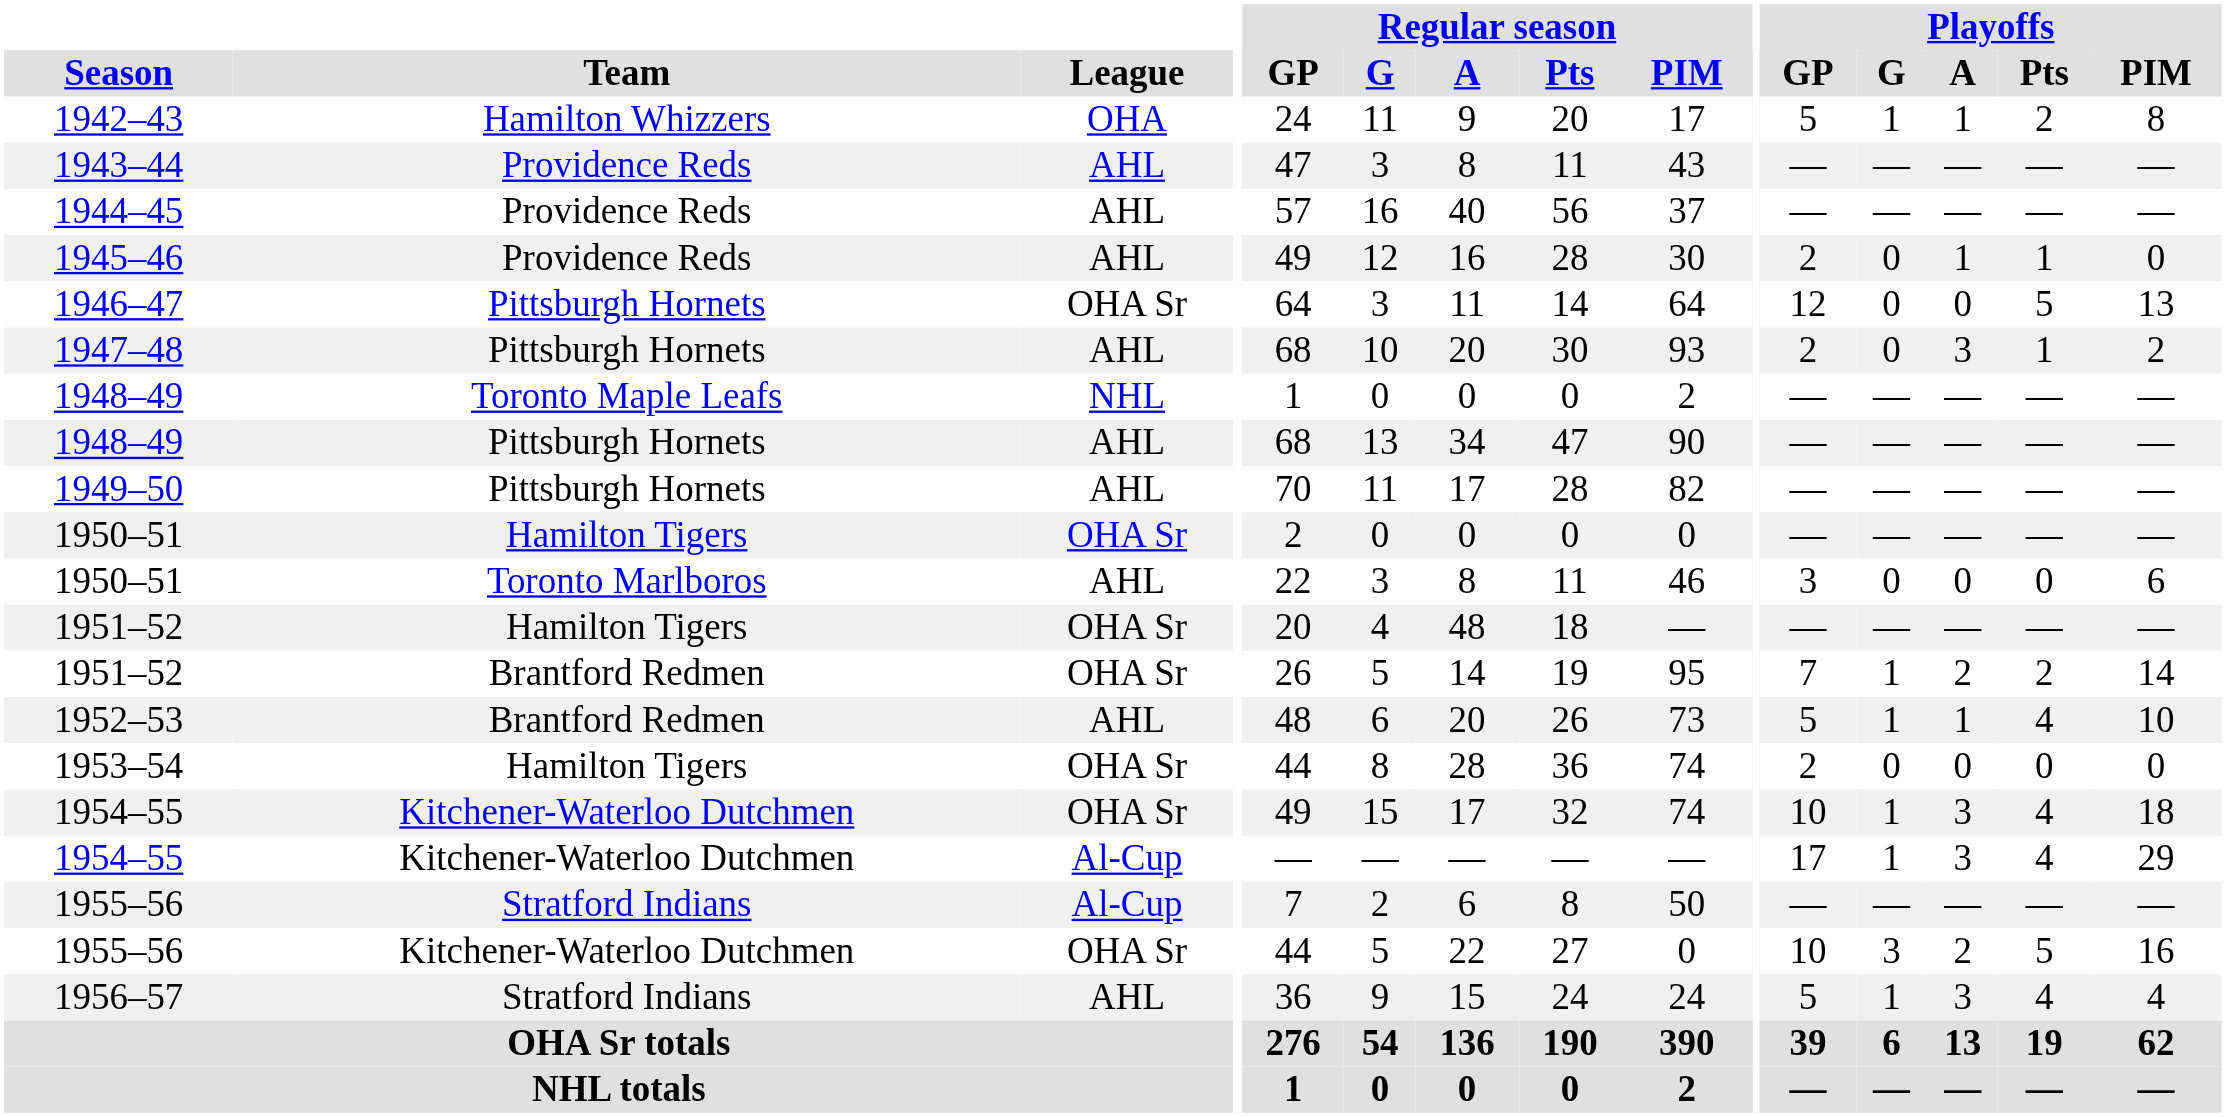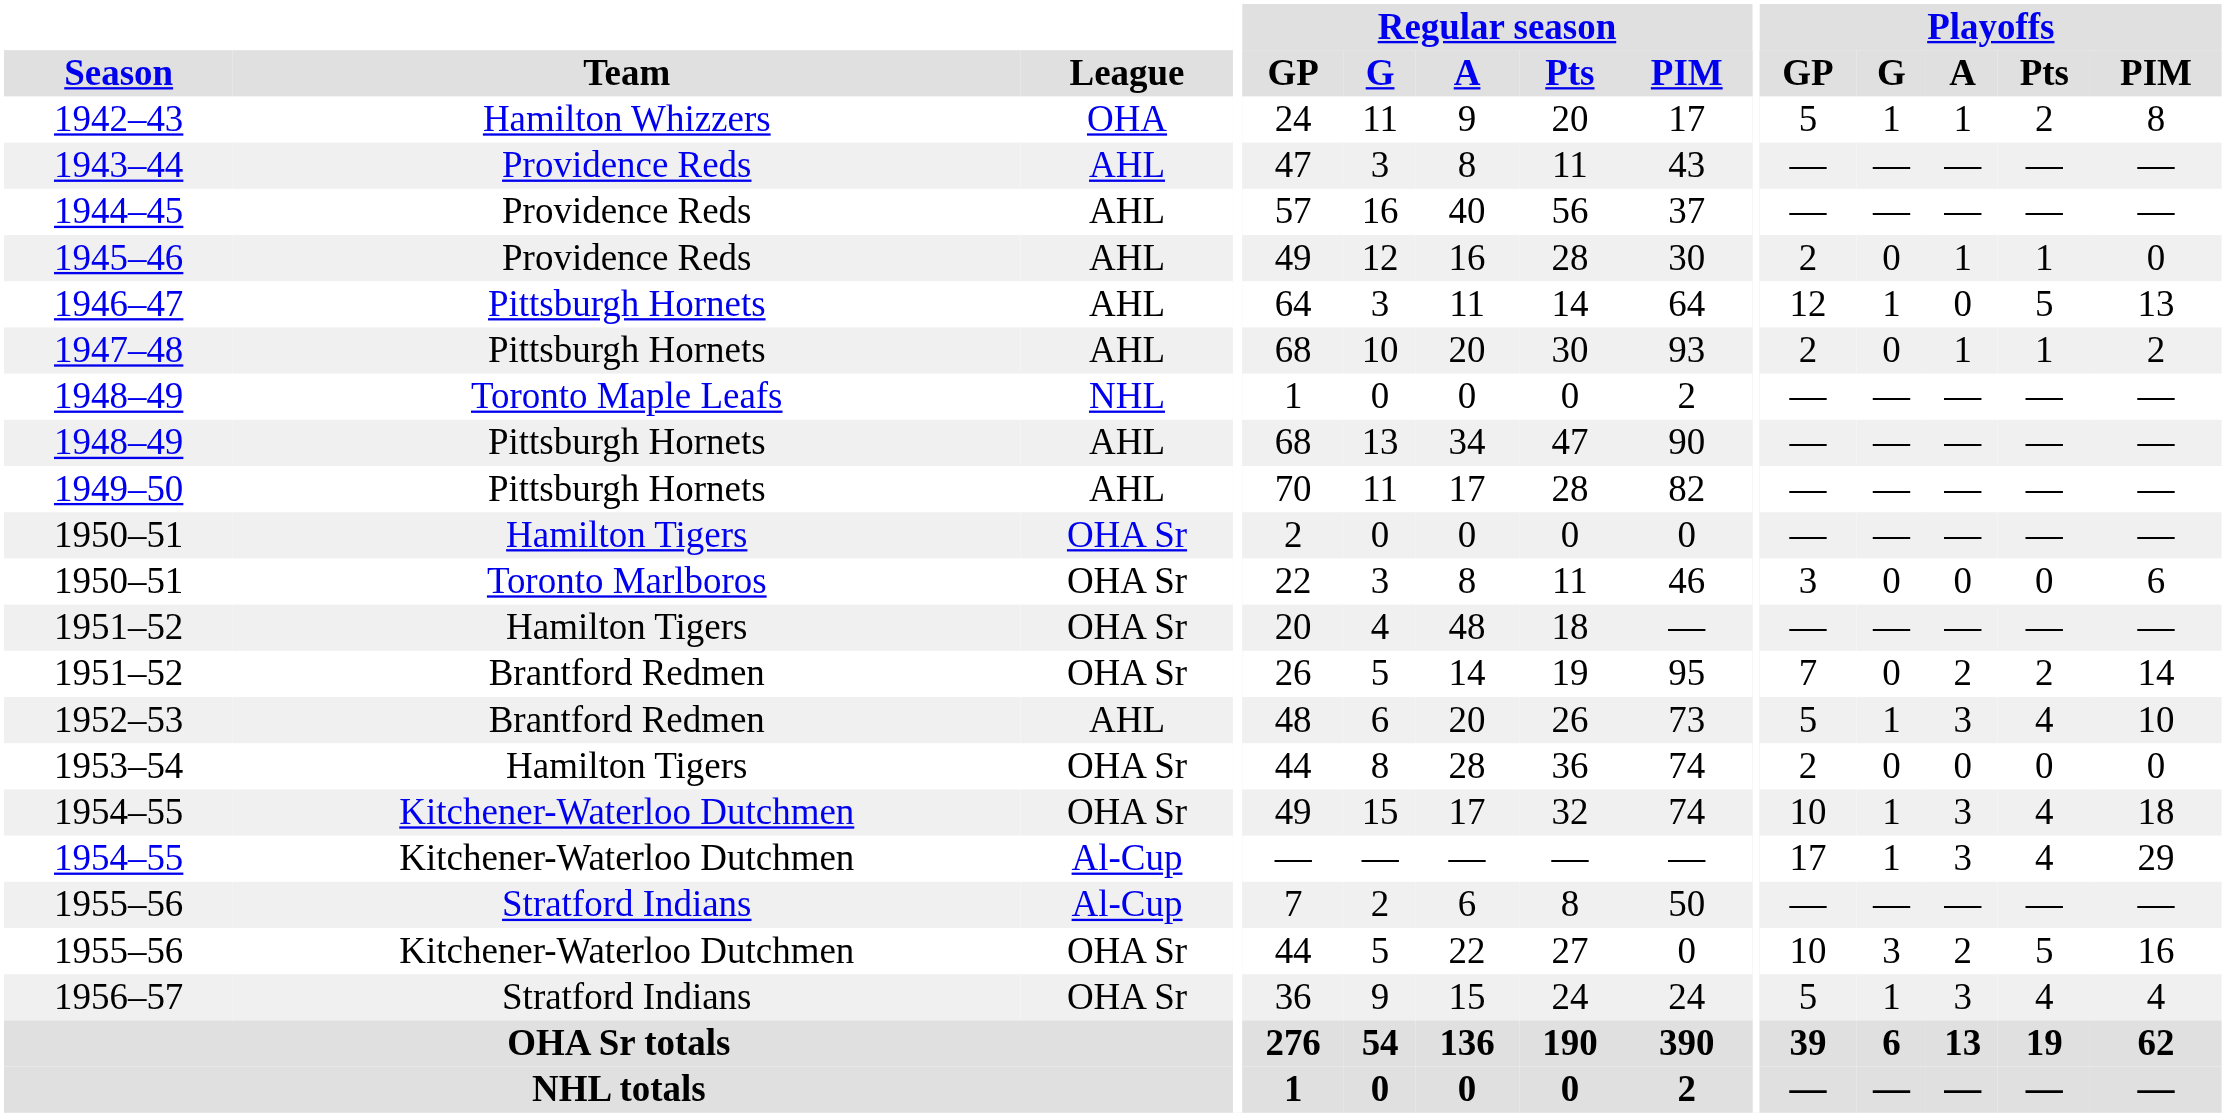1946–47 | League: OHA Sr -> AHL
1946–47 | Playoffs / G: 0 -> 1
1947–48 | Playoffs / A: 3 -> 1
1950–51 / Toronto Marlboros | League: AHL -> OHA Sr
1951–52 / Brantford Redmen | Playoffs / G: 1 -> 0
1952–53 | Playoffs / A: 1 -> 3
1956–57 | League: AHL -> OHA Sr
